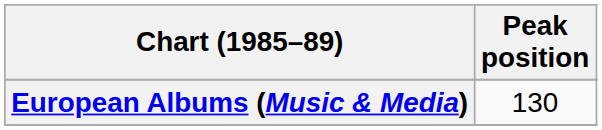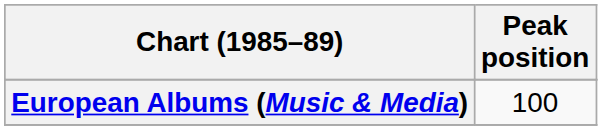European Albums (Music & Media) | Peak position: 130 -> 100
